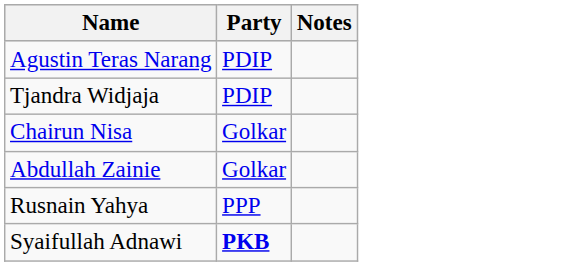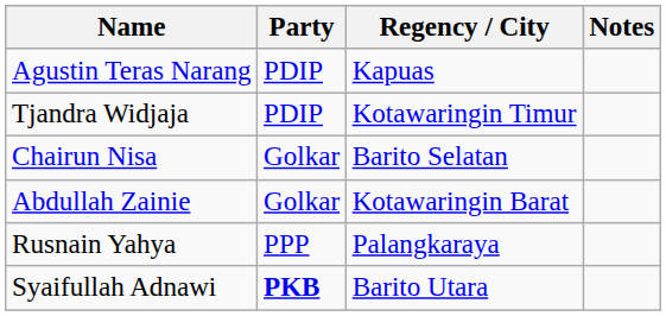+ column: Regency / City | Kapuas | Kotawaringin Timur | Barito Selatan | Kotawaringin Barat | Palangkaraya | Barito Utara
